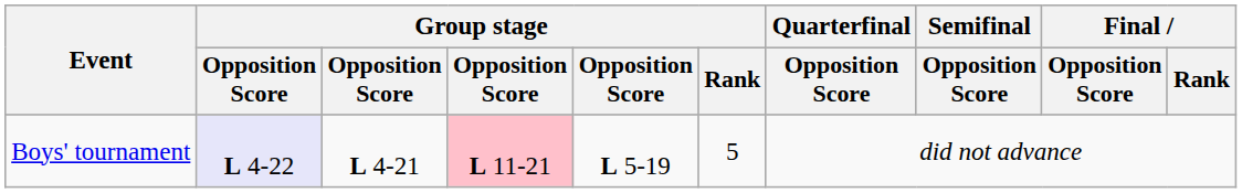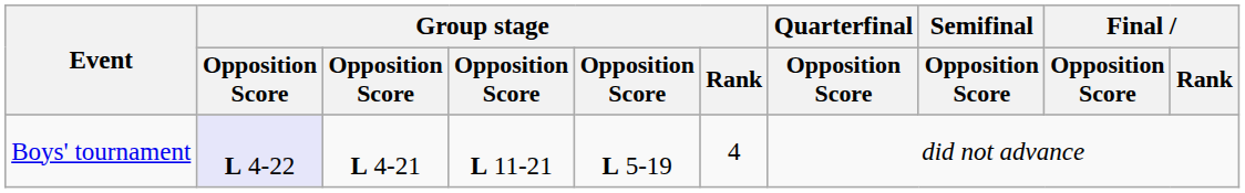Boys' tournament | column 4: pink background -> no background
Boys' tournament | Group stage / Rank: 5 -> 4
